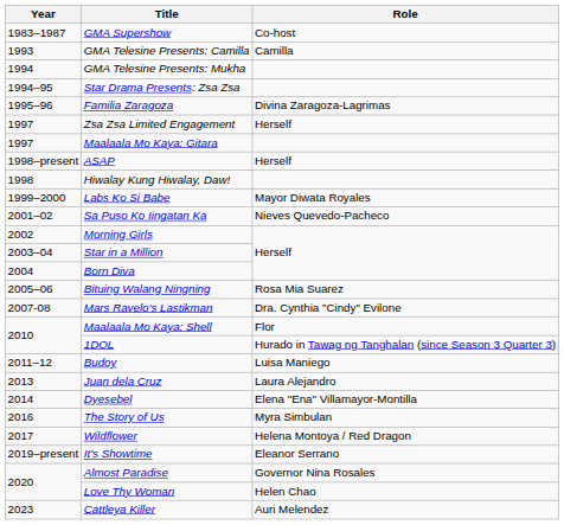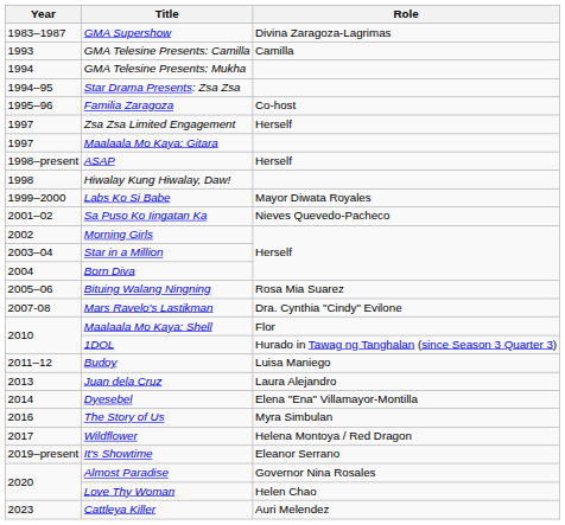GMA Supershow | Role: Co-host -> Divina Zaragoza-Lagrimas
Familia Zaragoza | Role: Divina Zaragoza-Lagrimas -> Co-host
